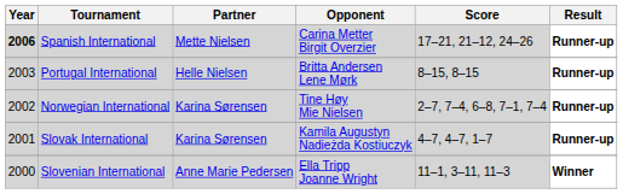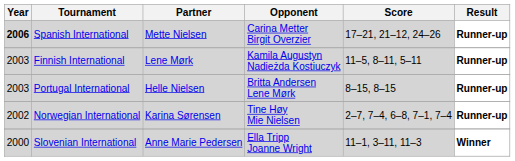+ row: 2003 | Finnish International | Lene Mørk | Kamila Augustyn Nadieżda Kostiuczyk | 11–5, 8–11, 5–11 | Runner-up
- row: 2001 | Slovak International | Karina Sørensen | Kamila Augustyn Nadieżda Kostiuczyk | 4–7, 4–7, 1–7 | Runner-up
